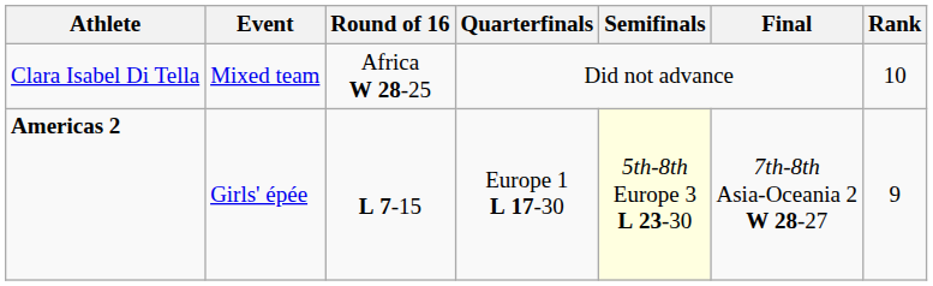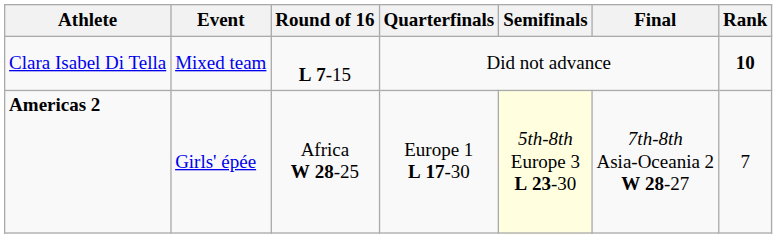Clara Isabel Di Tella | Round of 16: Africa W 28-25 -> L 7-15
Clara Isabel Di Tella | Rank: normal -> bold
Americas 2 | Round of 16: L 7-15 -> Africa W 28-25
Americas 2 | Rank: 9 -> 7
